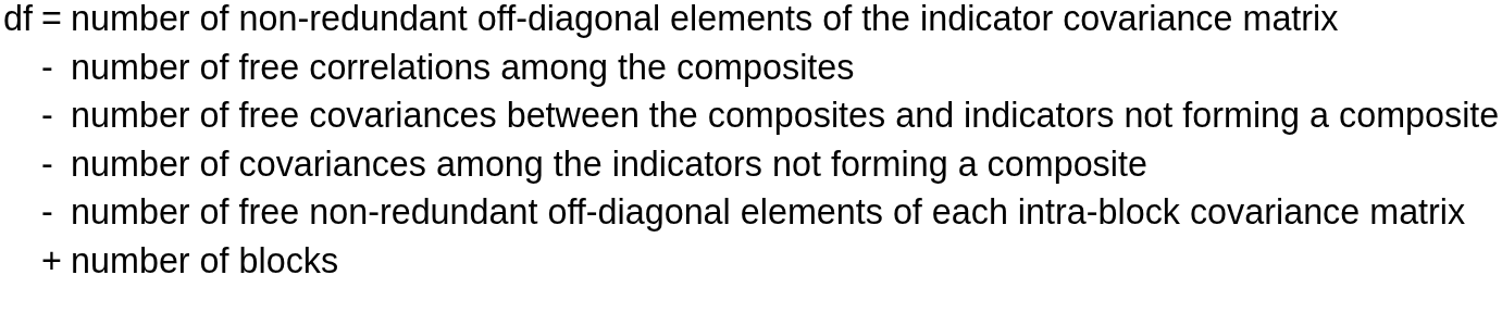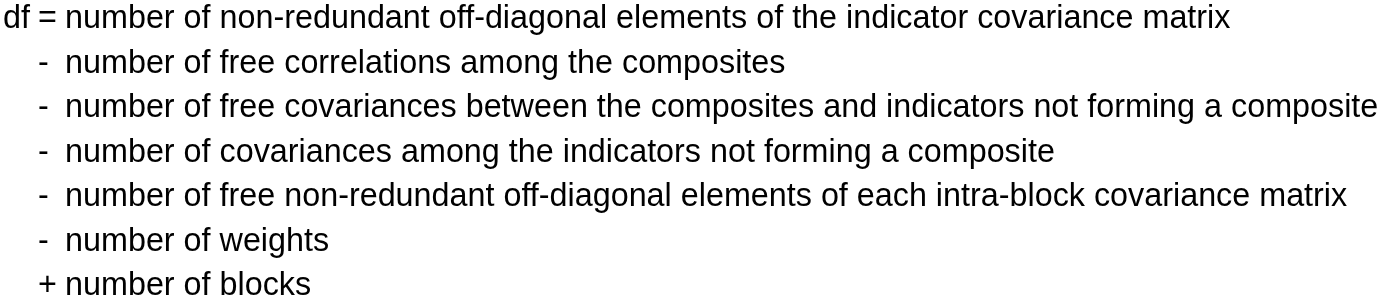+ row: - | number of weights
